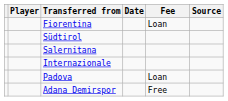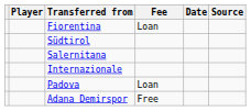columns swapped: Fee <-> Date
